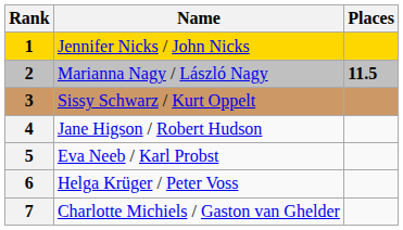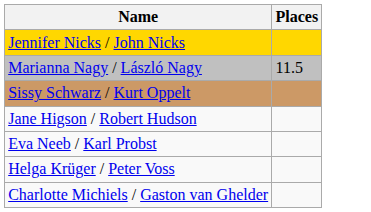- column: Rank | 1 | 2 | 3 | 4 | 5 | 6 | 7
Marianna Nagy / László Nagy | Places: bold -> normal
